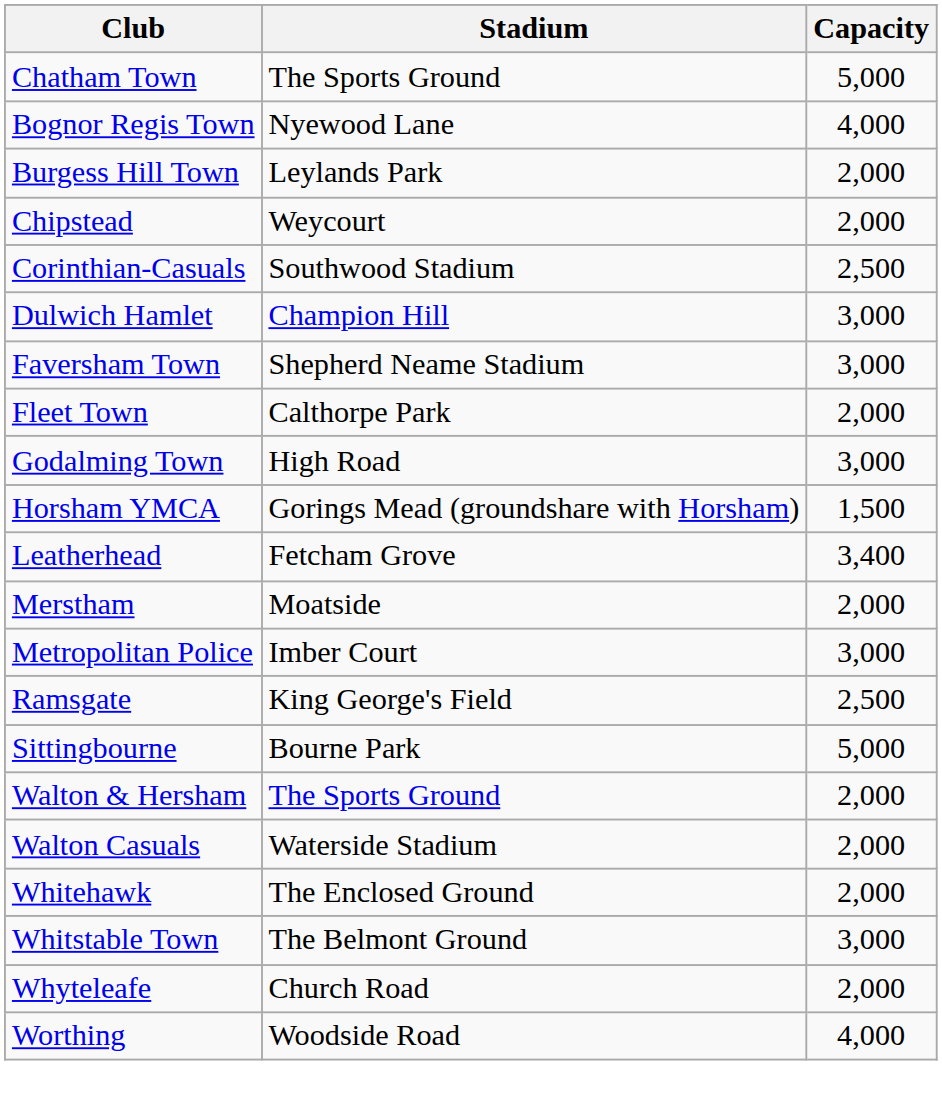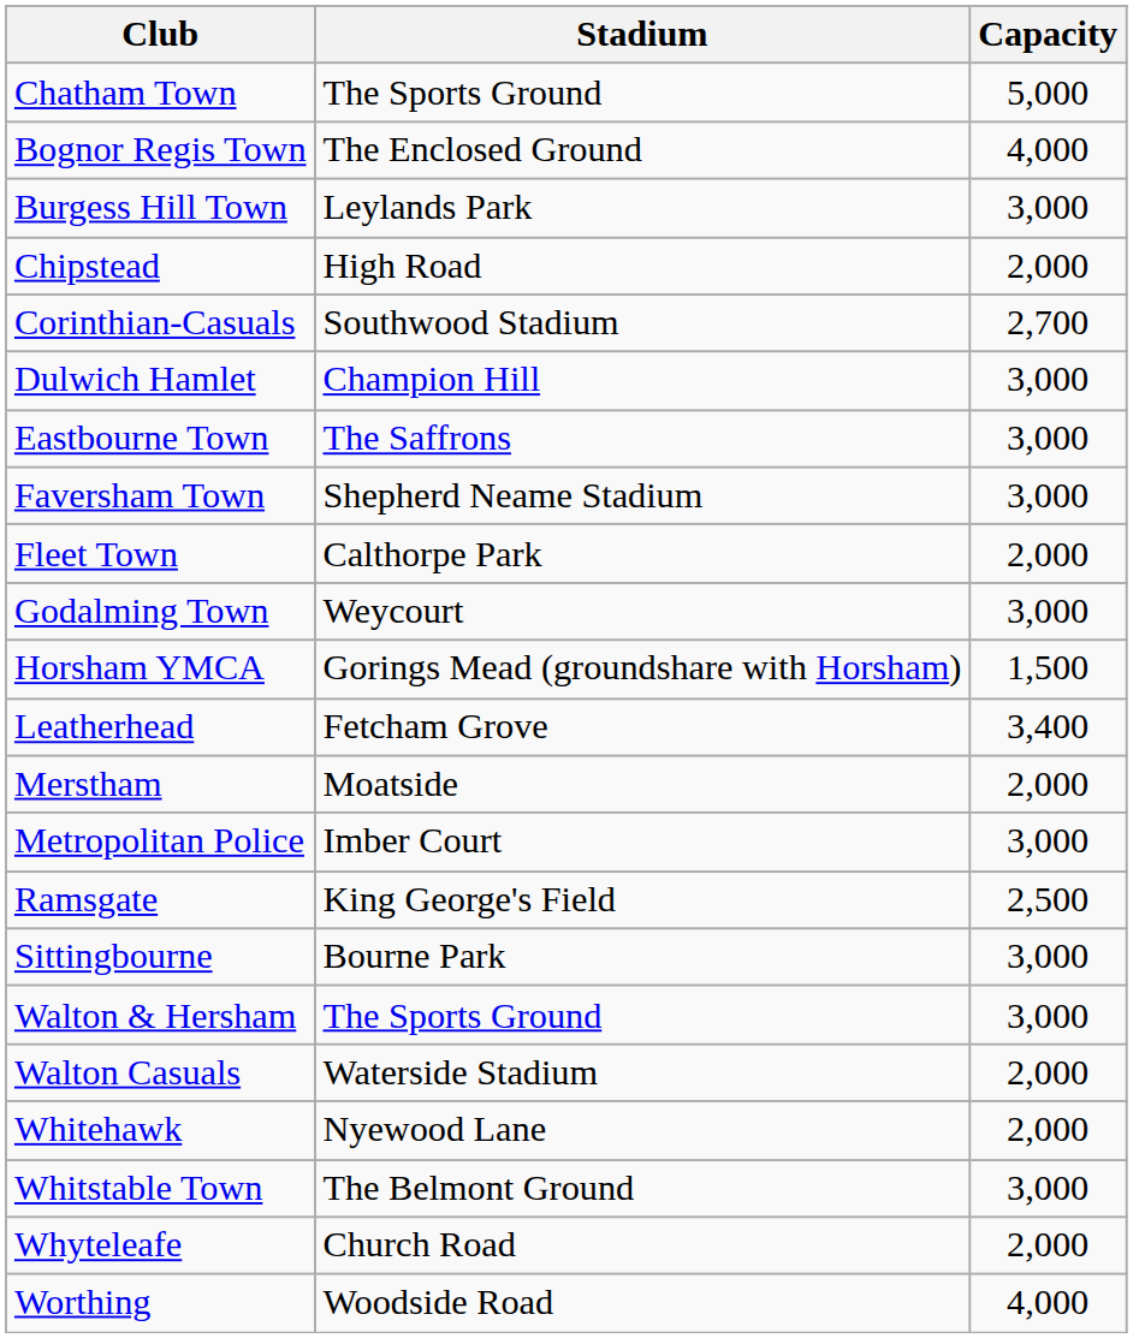Bognor Regis Town | Stadium: Nyewood Lane -> The Enclosed Ground
Burgess Hill Town | Capacity: 2,000 -> 3,000
Chipstead | Stadium: Weycourt -> High Road
Corinthian-Casuals | Capacity: 2,500 -> 2,700
+ row: Eastbourne Town | The Saffrons | 3,000
Godalming Town | Stadium: High Road -> Weycourt
Sittingbourne | Capacity: 5,000 -> 3,000
Walton & Hersham | Capacity: 2,000 -> 3,000
Whitehawk | Stadium: The Enclosed Ground -> Nyewood Lane
